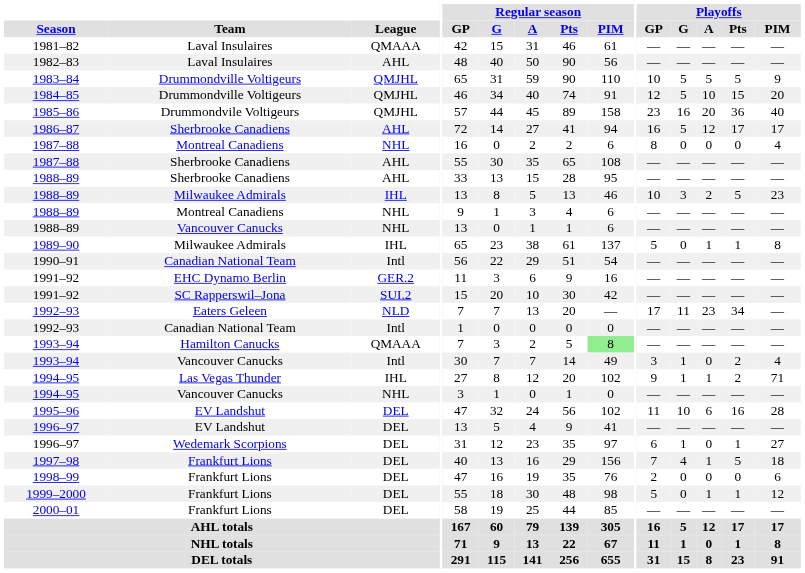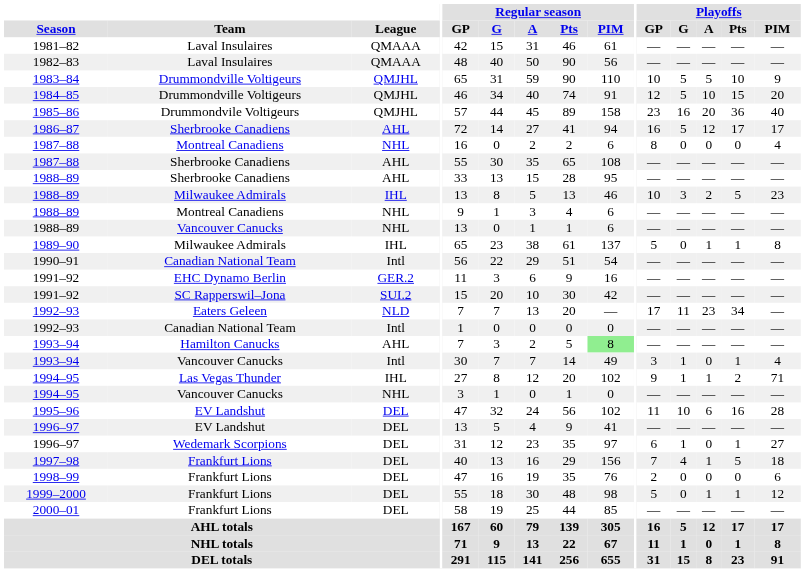1982–83 | League: AHL -> QMAAA
1983–84 | Playoffs / Pts: 5 -> 10
1993–94 / Hamilton Canucks | League: QMAAA -> AHL
1993–94 / Vancouver Canucks | Playoffs / Pts: 2 -> 1
